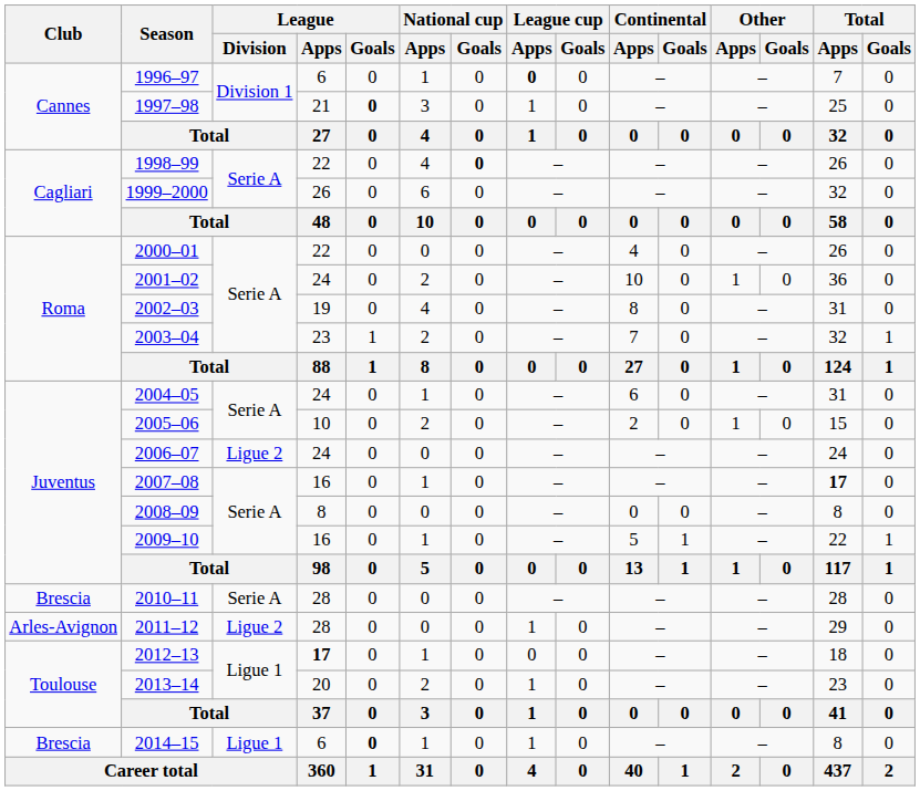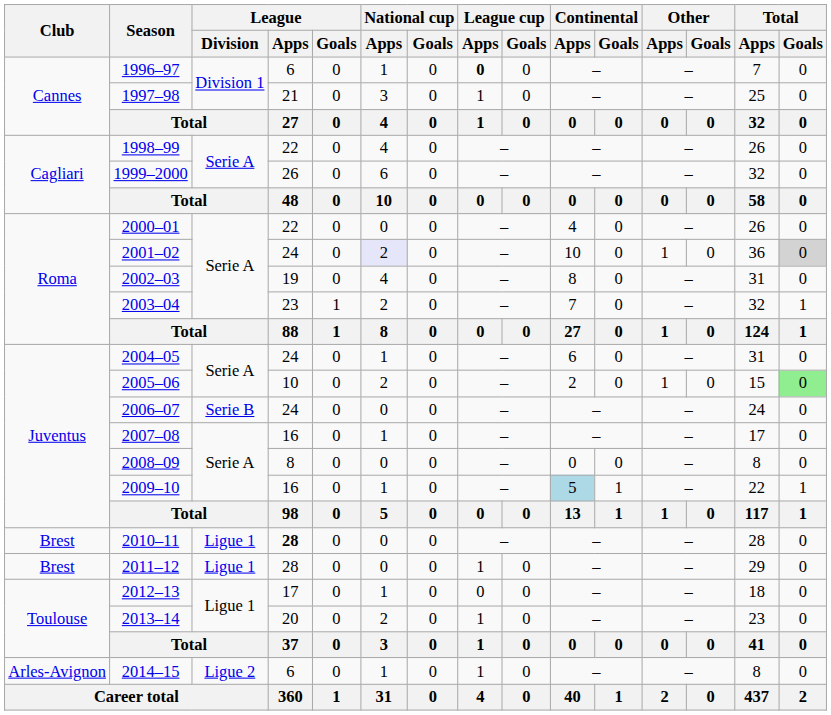1997–98 | League / Goals: bold -> normal
1998–99 | National cup / Goals: bold -> normal
2001–02 | National cup / Apps: no background -> lavender background
2001–02 | Total / Goals: no background -> lightgrey background
2005–06 | Total / Goals: no background -> lightgreen background
2006–07 | League / Division: Ligue 2 -> Serie B
2007–08 | Total / Apps: bold -> normal
2009–10 | Continental / Apps: no background -> lightblue background
2010–11 | Club: Brescia -> Brest
2010–11 | League / Division: Serie A -> Ligue 1
2010–11 | League / Apps: normal -> bold
2011–12 | Club: Arles-Avignon -> Brest
2011–12 | League / Division: Ligue 2 -> Ligue 1
2012–13 | League / Apps: bold -> normal
2014–15 | Club: Brescia -> Arles-Avignon
2014–15 | League / Division: Ligue 1 -> Ligue 2
2014–15 | League / Goals: bold -> normal
